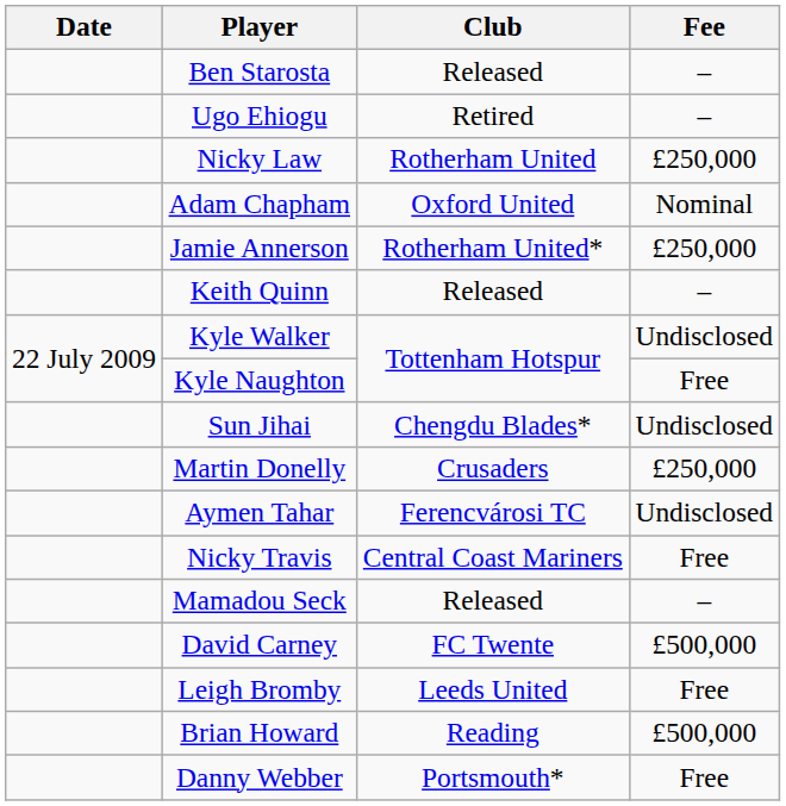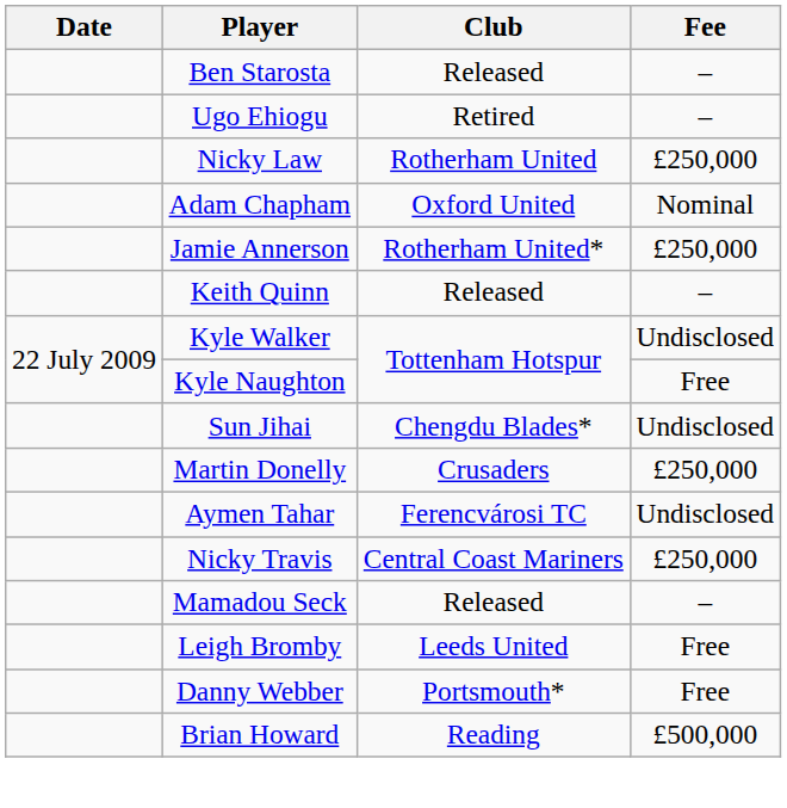Nicky Travis | Fee: Free -> £250,000
- row: David Carney | FC Twente | £500,000
rows swapped: Brian Howard <-> Danny Webber
